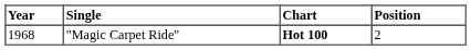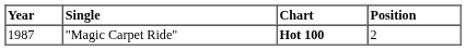"Magic Carpet Ride" | Year: 1968 -> 1987
